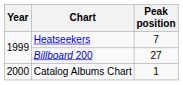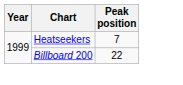Billboard 200 | Peak position: 27 -> 22
- row: 2000 | Catalog Albums Chart | 1
